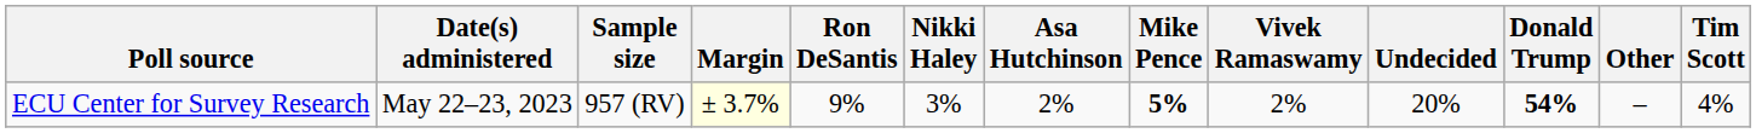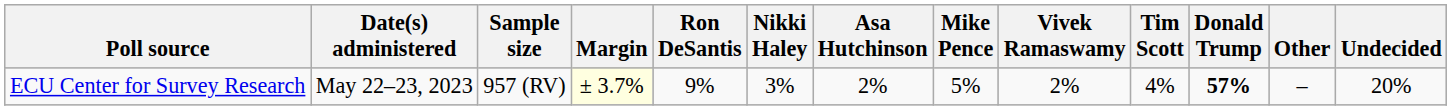columns swapped: Tim Scott <-> Undecided
ECU Center for Survey Research | Mike Pence: bold -> normal
ECU Center for Survey Research | Donald Trump: 54% -> 57%
